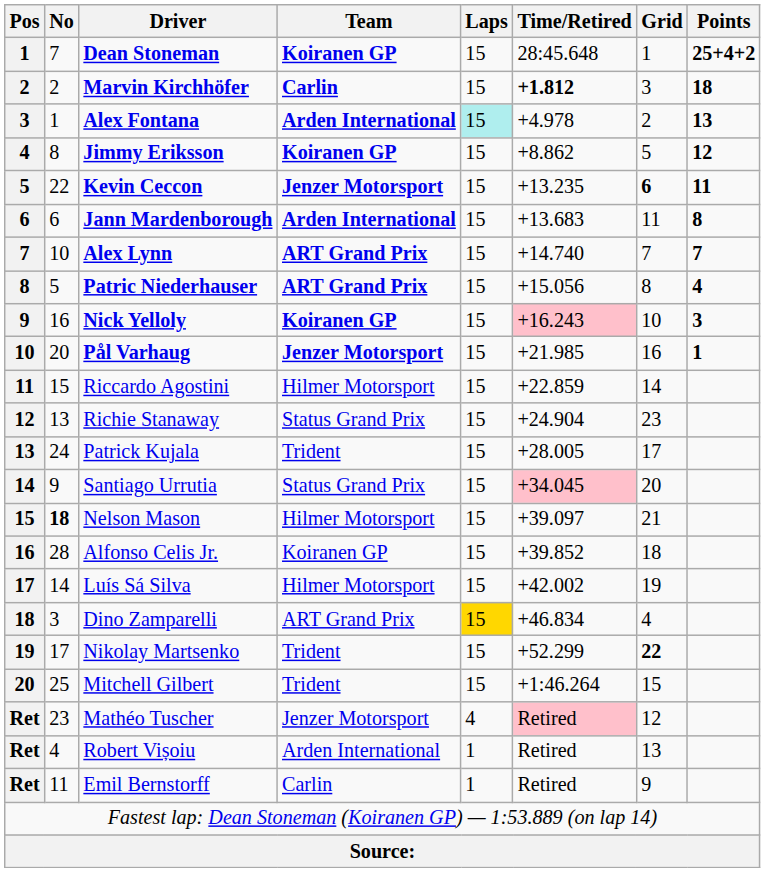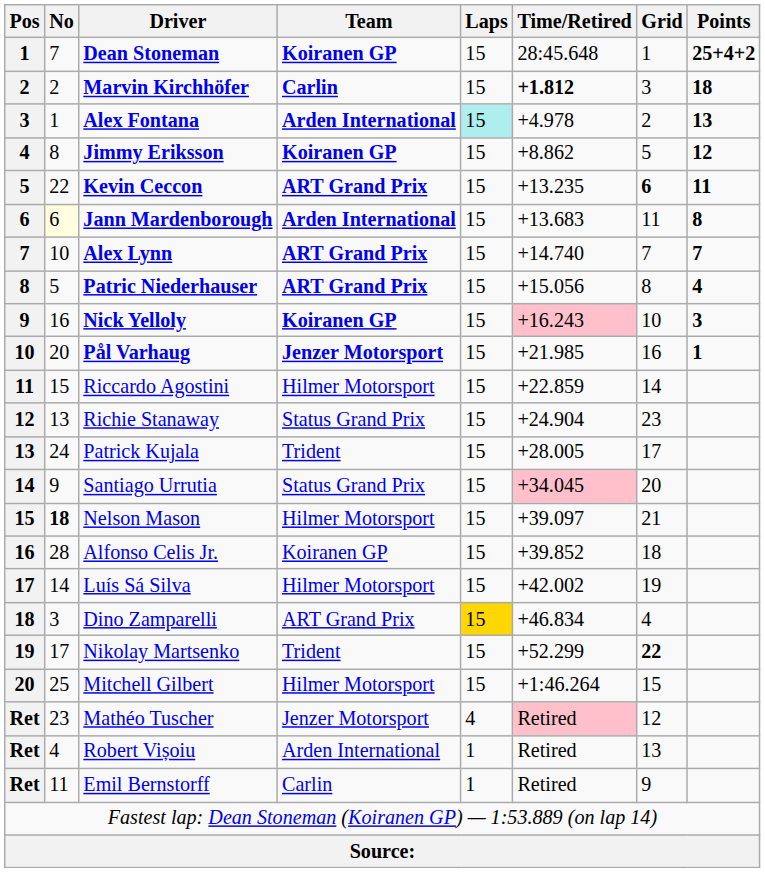Kevin Ceccon | Team: Jenzer Motorsport -> ART Grand Prix
Jann Mardenborough | No: no background -> lightyellow background
Mitchell Gilbert | Team: Trident -> Hilmer Motorsport
